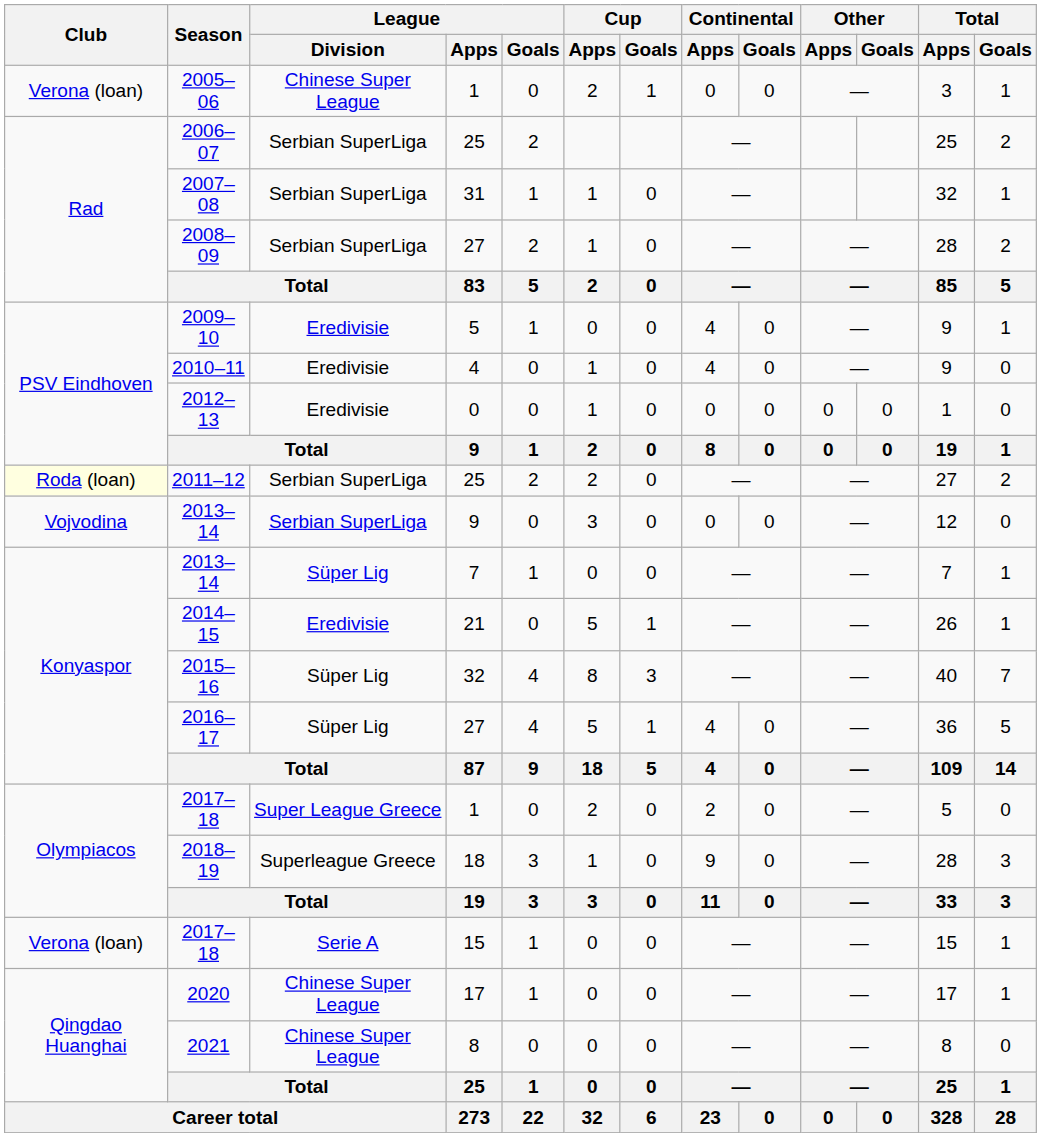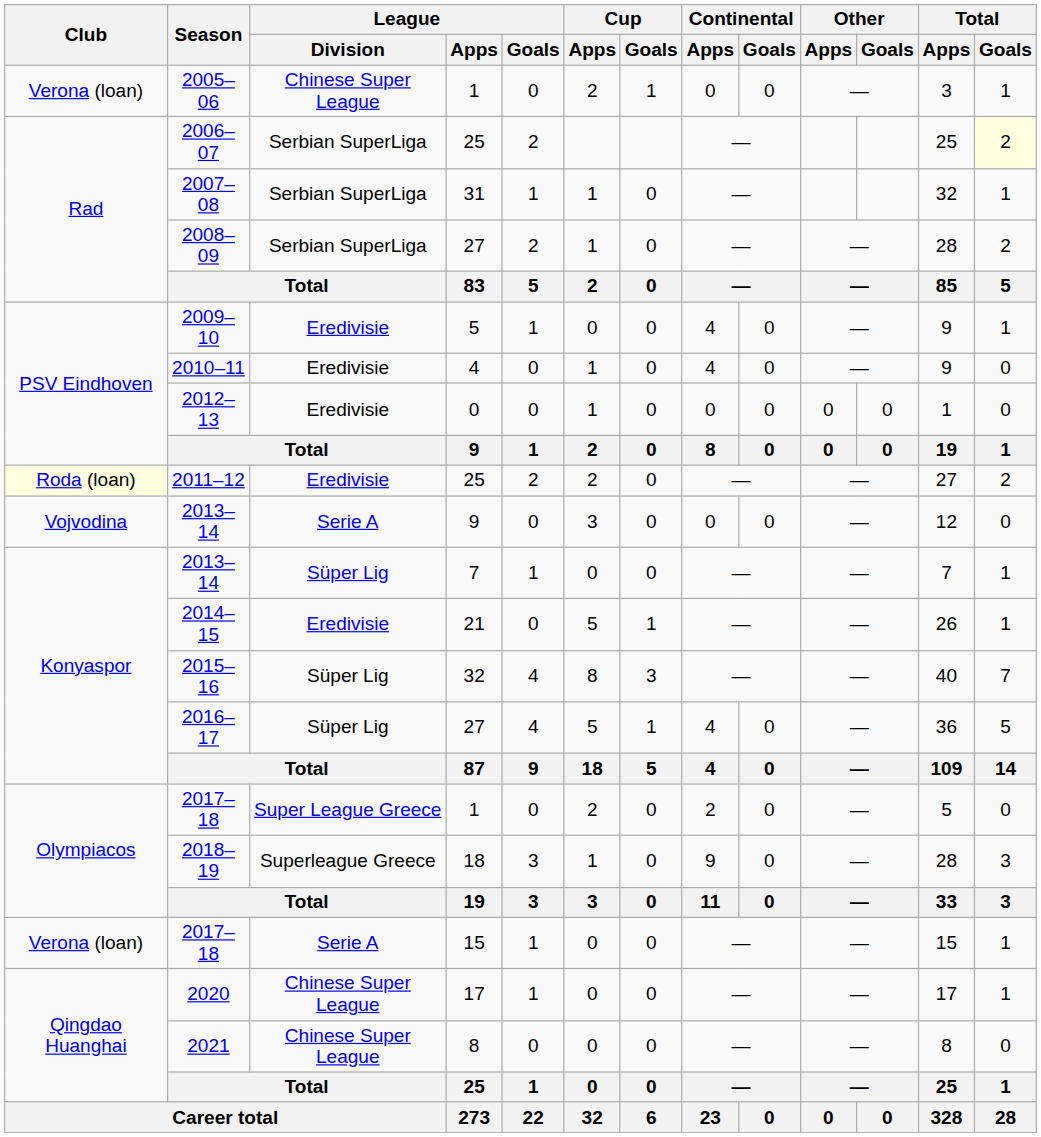2006–07 | Total / Goals: no background -> lightyellow background
2011–12 | League / Division: Serbian SuperLiga -> Eredivisie
2013–14 / 9 | League / Division: Serbian SuperLiga -> Serie A
